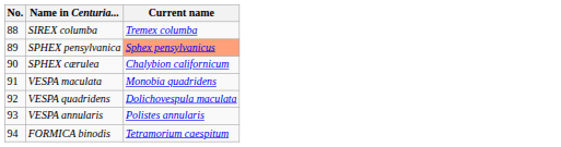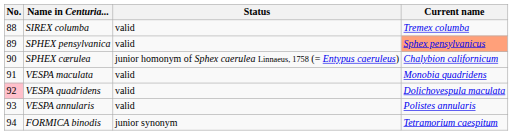+ column: Status | valid | valid | junior homonym of Sphex caerulea Linnaeus, 1758 (= Entypus caeruleus) | valid | valid | valid | junior synonym
VESPA quadridens | No.: no background -> pink background
